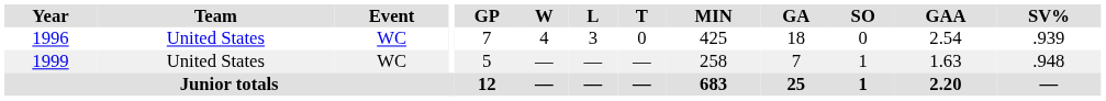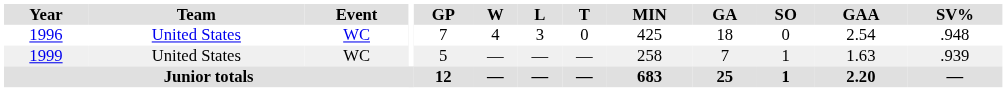1996 | SV%: .939 -> .948
1999 | SV%: .948 -> .939
